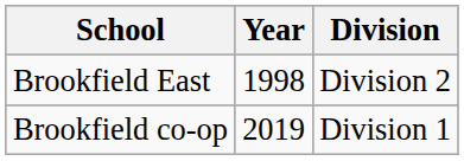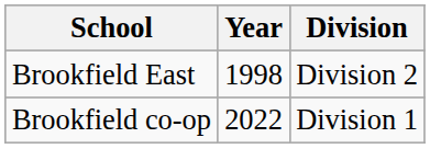Brookfield co-op | Year: 2019 -> 2022
